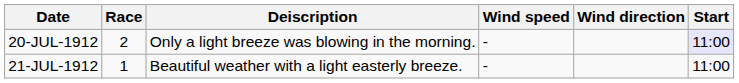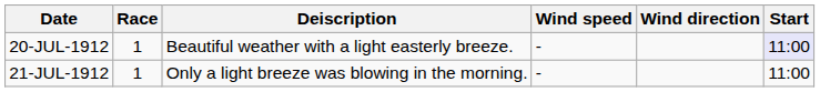20-JUL-1912 | Race: 2 -> 1
20-JUL-1912 | Deiscription: Only a light breeze was blowing in the morning. -> Beautiful weather with a light easterly breeze.
21-JUL-1912 | Deiscription: Beautiful weather with a light easterly breeze. -> Only a light breeze was blowing in the morning.
